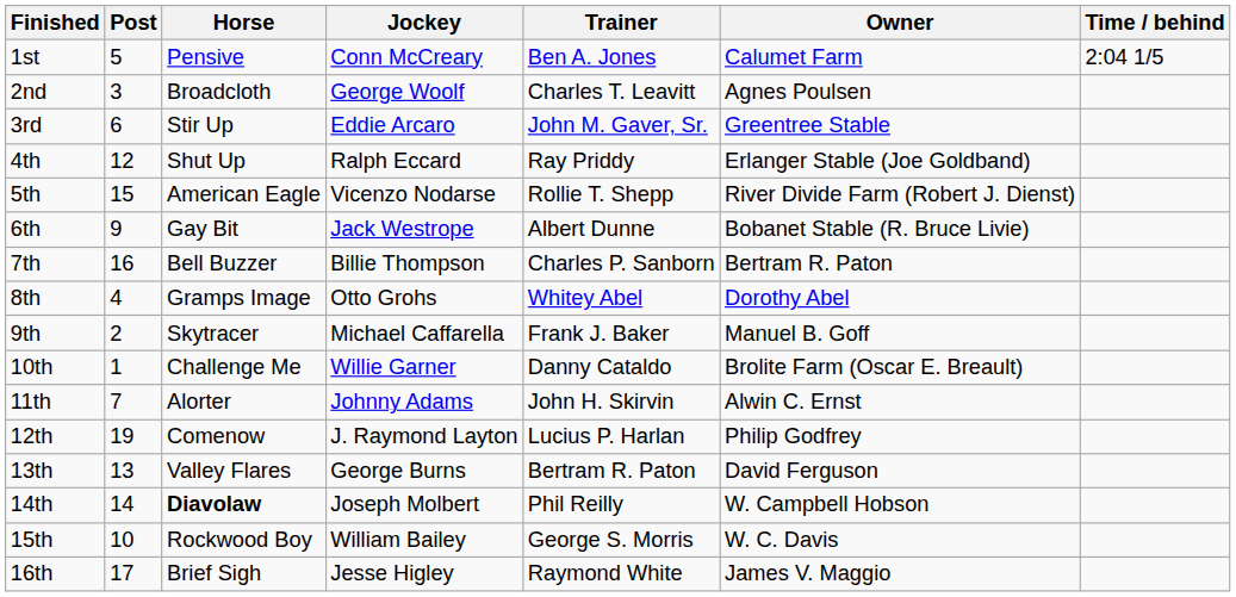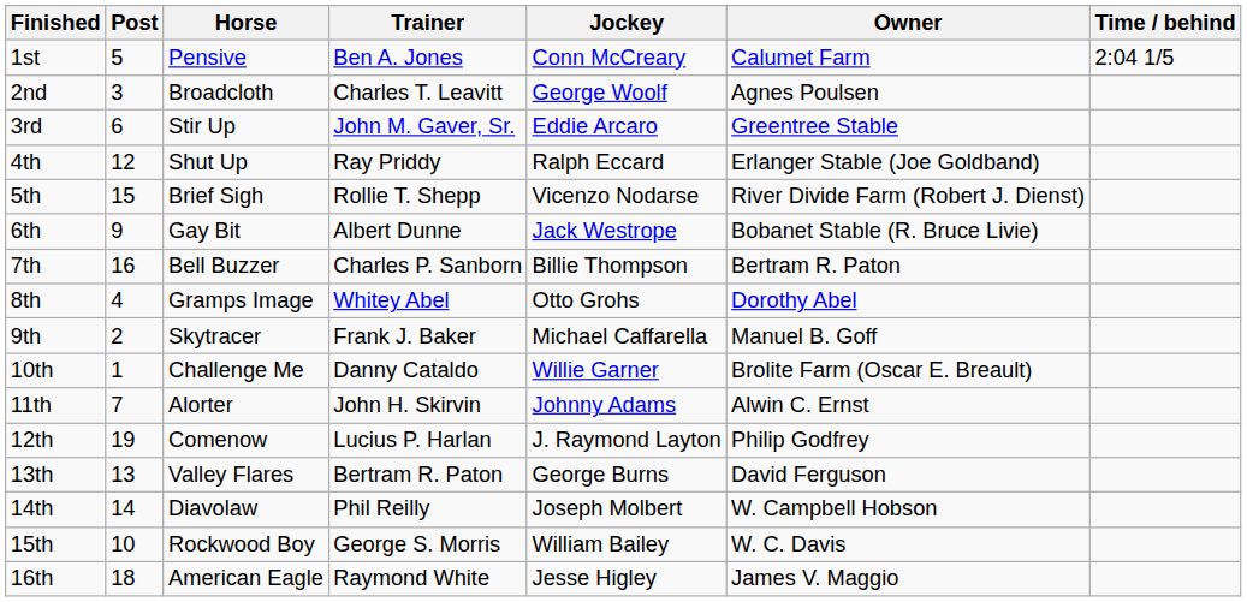columns swapped: Jockey <-> Trainer
5th | Horse: American Eagle -> Brief Sigh
14th | Horse: bold -> normal
16th | Post: 17 -> 18
16th | Horse: Brief Sigh -> American Eagle
